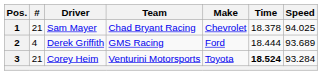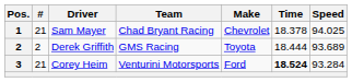Derek Griffith | #: 4 -> 2
Derek Griffith | Make: Ford -> Toyota
Corey Heim | Make: Toyota -> Ford
